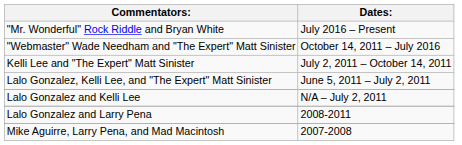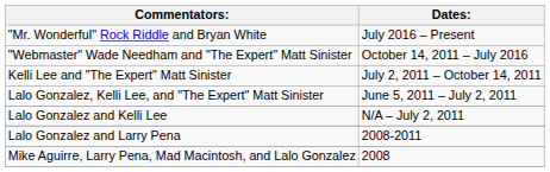+ row: Mike Aguirre, Larry Pena, Mad Macintosh, and Lalo Gonzalez | 2008
- row: Mike Aguirre, Larry Pena, and Mad Macintosh | 2007-2008
